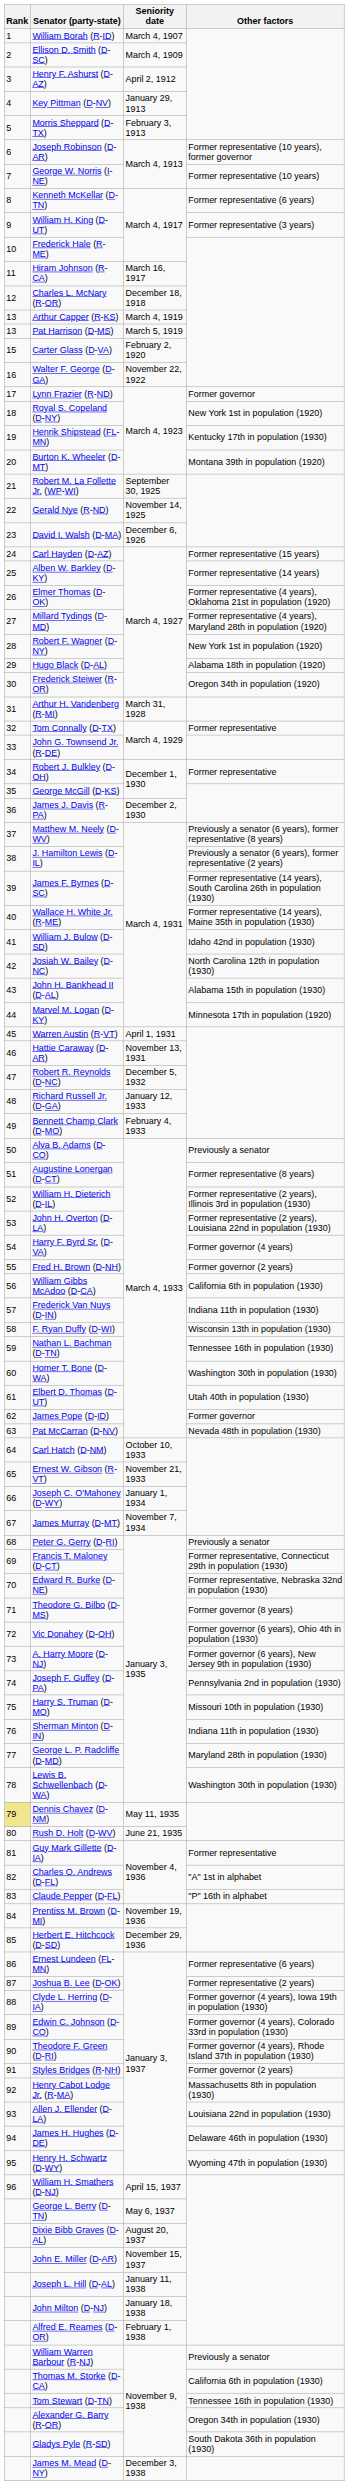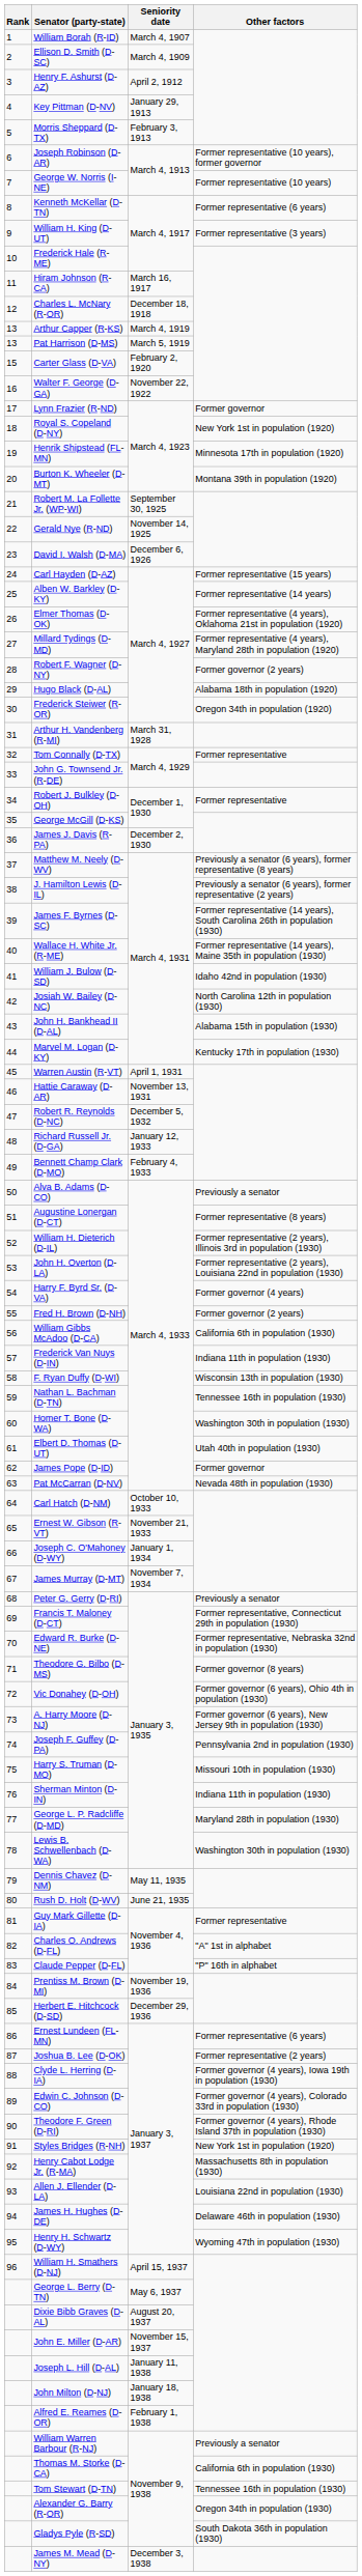Henrik Shipstead (FL-MN) | Other factors: Kentucky 17th in population (1930) -> Minnesota 17th in population (1920)
Robert F. Wagner (D-NY) | Other factors: New York 1st in population (1920) -> Former governor (2 years)
Marvel M. Logan (D-KY) | Other factors: Minnesota 17th in population (1920) -> Kentucky 17th in population (1930)
Dennis Chavez (D-NM) | Rank: khaki background -> no background
Styles Bridges (R-NH) | Other factors: Former governor (2 years) -> New York 1st in population (1920)
